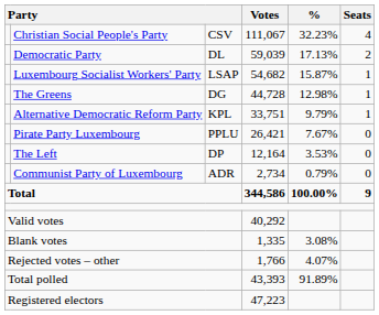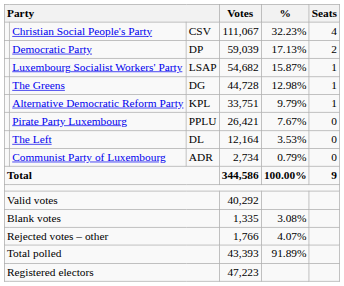Democratic Party | column 3: DL -> DP
The Left | column 3: DP -> DL
